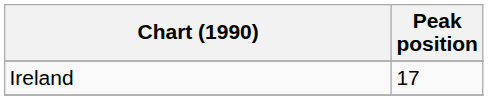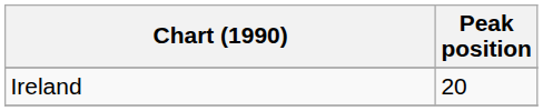Ireland | Peak position: 17 -> 20
